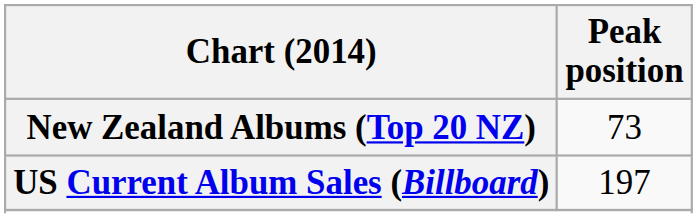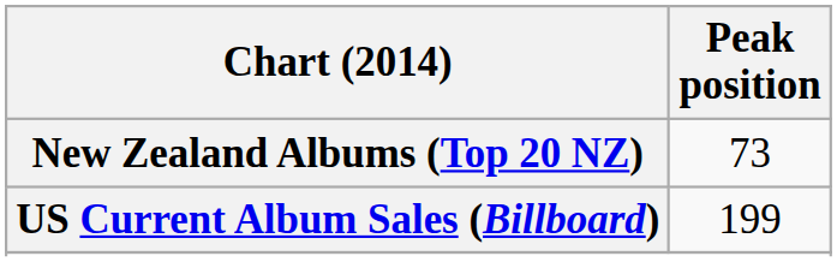US Current Album Sales (Billboard) | Peak position: 197 -> 199
